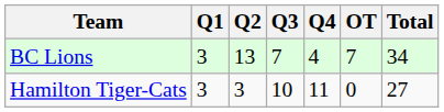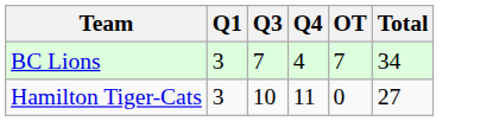- column: Q2 | 13 | 3
